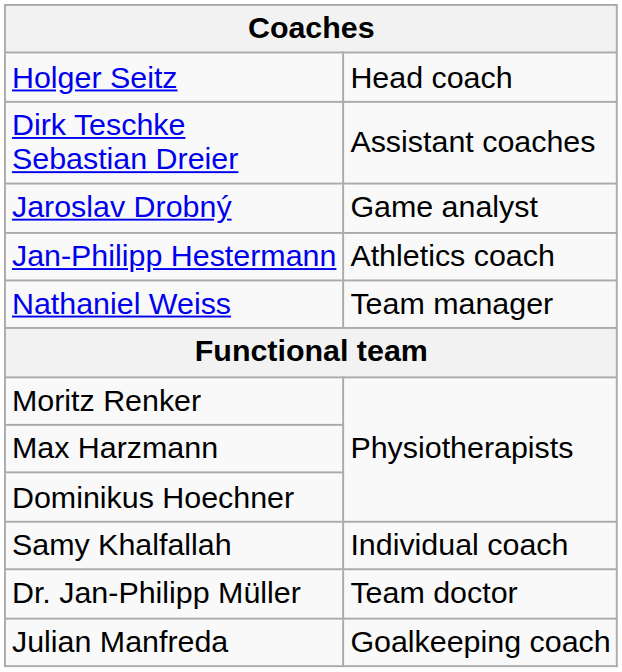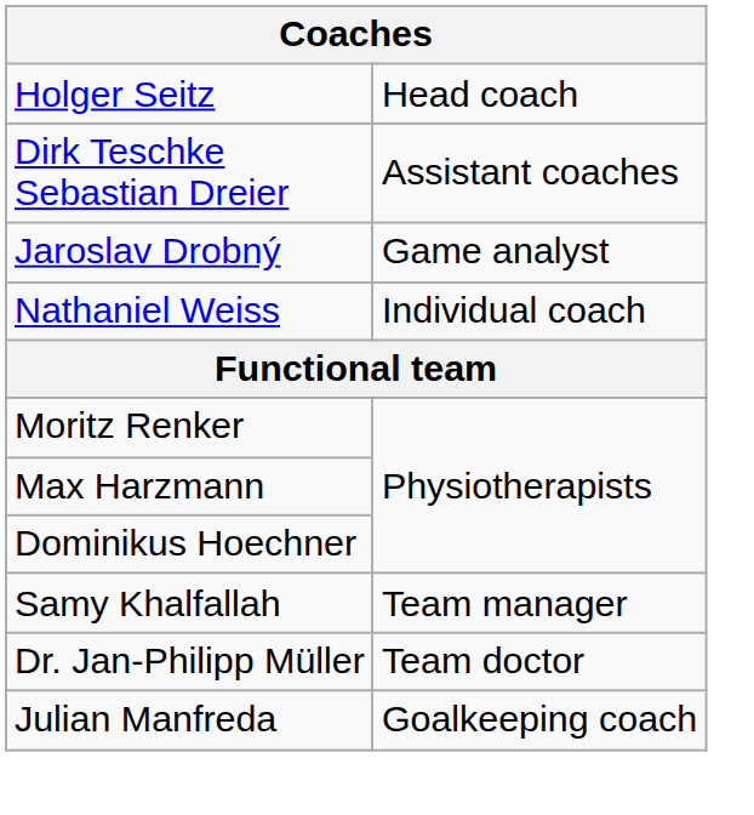- row: Jan-Philipp Hestermann | Athletics coach
Nathaniel Weiss | column 2: Team manager -> Individual coach
Samy Khalfallah | column 2: Individual coach -> Team manager
